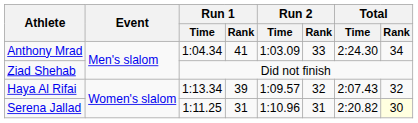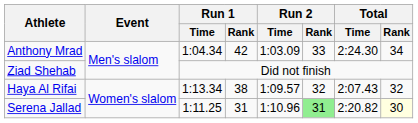Anthony Mrad | Run 1 / Rank: 41 -> 42
Haya Al Rifai | Run 1 / Rank: 39 -> 38
Serena Jallad | Run 2 / Rank: no background -> lightgreen background
